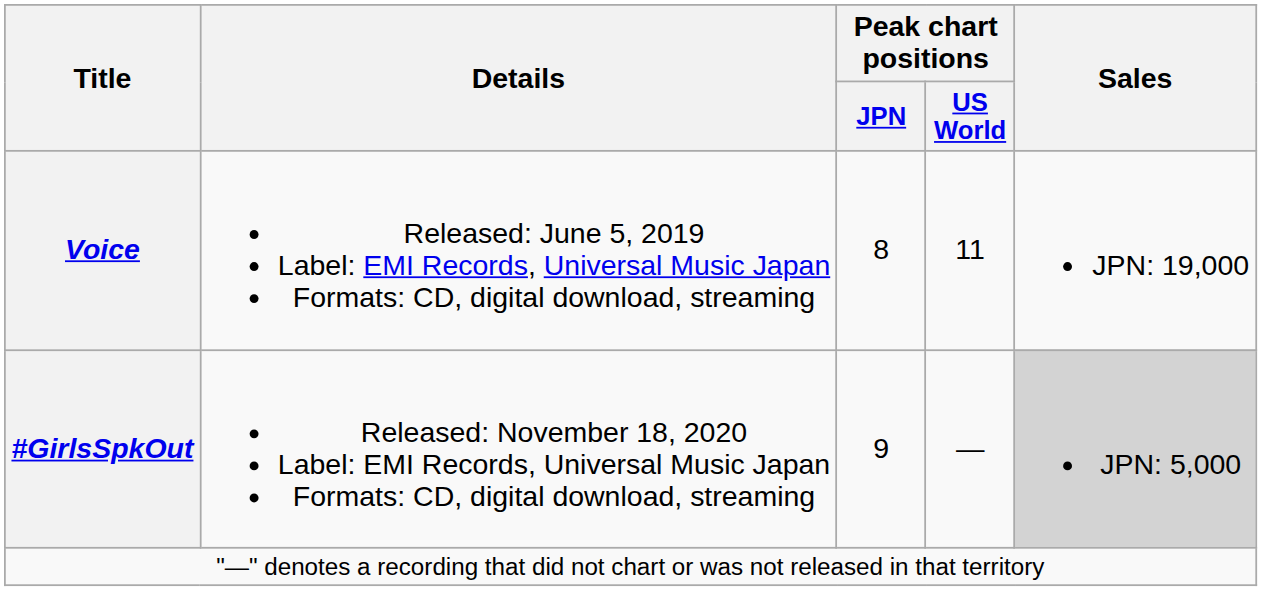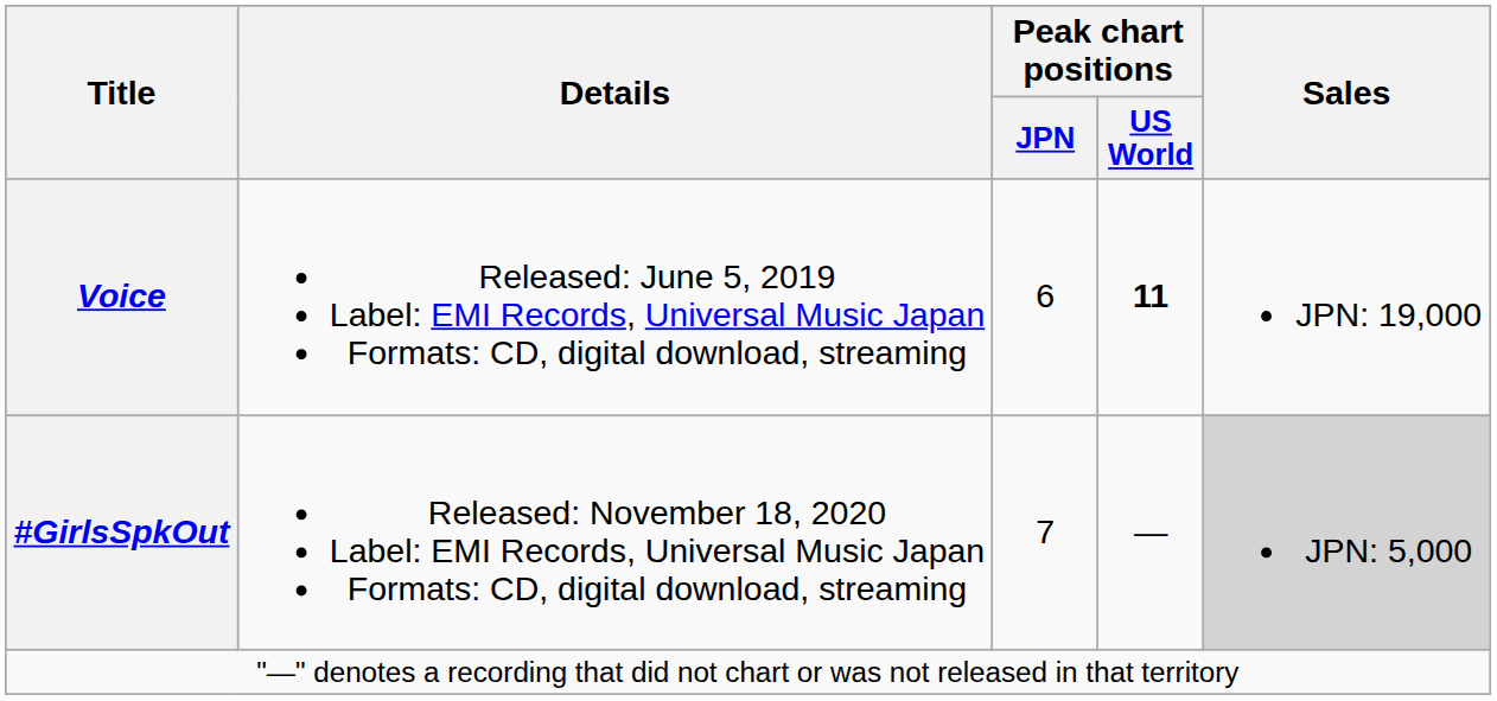Voice | Peak chart positions / JPN: 8 -> 6
Voice | Peak chart positions / US World: normal -> bold
#GirlsSpkOut | Peak chart positions / JPN: 9 -> 7
